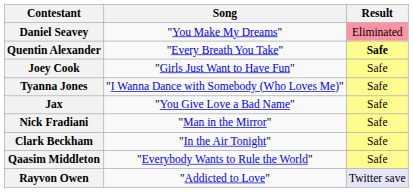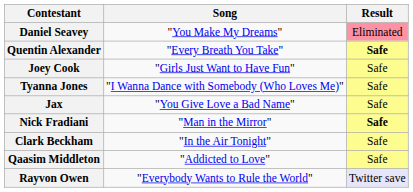Nick Fradiani | Result: normal -> bold
Qaasim Middleton | Song: "Everybody Wants to Rule the World" -> "Addicted to Love"
Rayvon Owen | Song: "Addicted to Love" -> "Everybody Wants to Rule the World"
